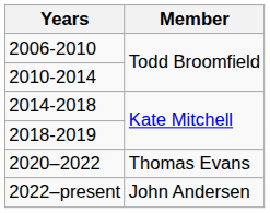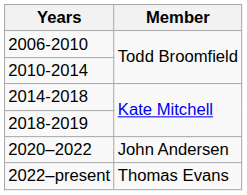2020–2022 | column 2: Thomas Evans -> John Andersen
2022–present | column 2: John Andersen -> Thomas Evans
